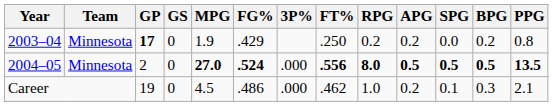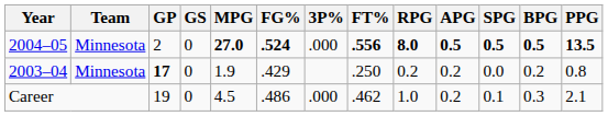rows swapped: 2003–04 <-> 2004–05
